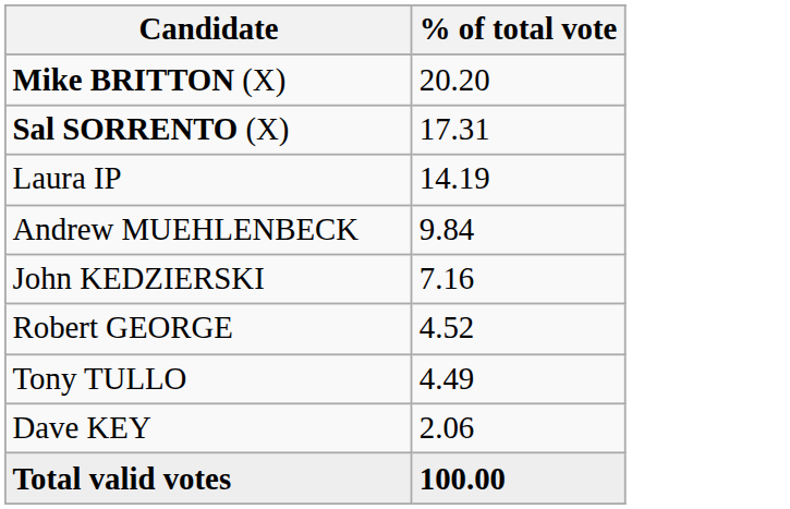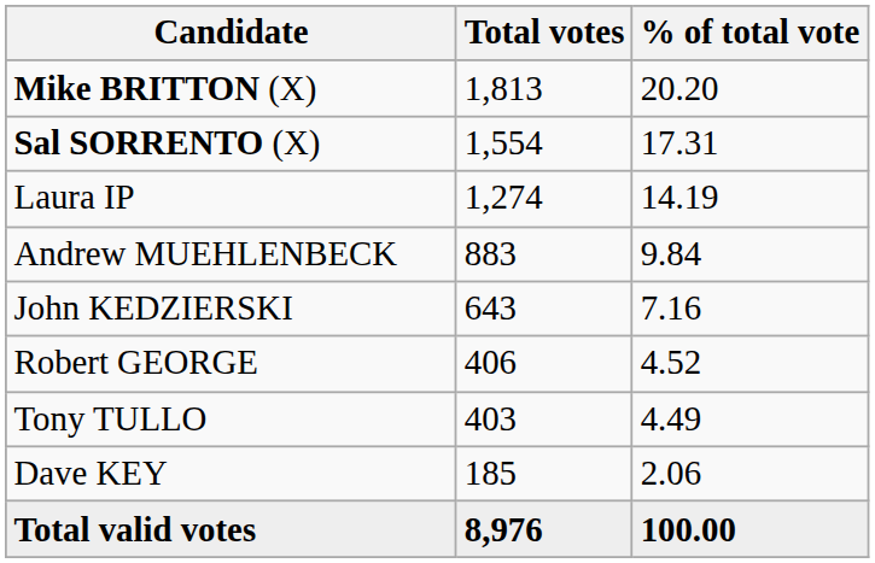+ column: Total votes | 1,813 | 1,554 | 1,274 | 883 | 643 | 406 | 403 | 185 | 8,976
